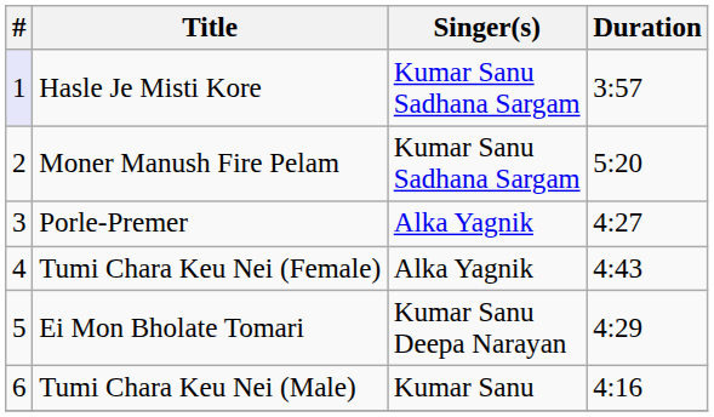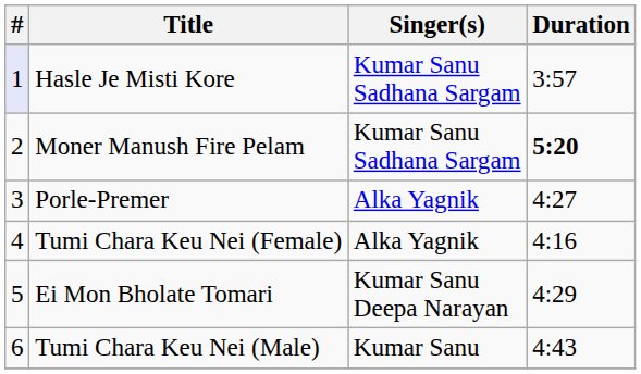Moner Manush Fire Pelam | Duration: normal -> bold
Tumi Chara Keu Nei (Female) | Duration: 4:43 -> 4:16
Tumi Chara Keu Nei (Male) | Duration: 4:16 -> 4:43
